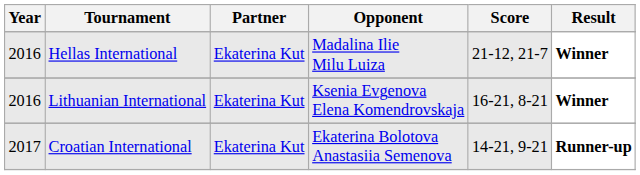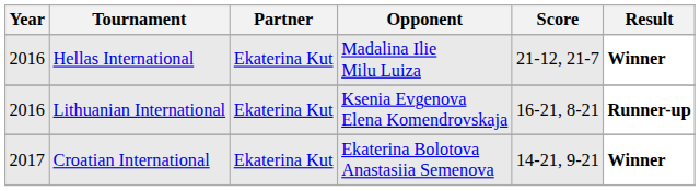Lithuanian International | Result: Winner -> Runner-up
Croatian International | Result: Runner-up -> Winner
